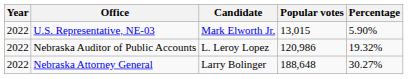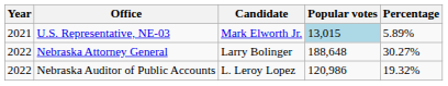U.S. Representative, NE-03 | Year: 2022 -> 2021
U.S. Representative, NE-03 | Popular votes: no background -> lightblue background
U.S. Representative, NE-03 | Percentage: 5.90% -> 5.89%
rows swapped: Nebraska Attorney General <-> Nebraska Auditor of Public Accounts
